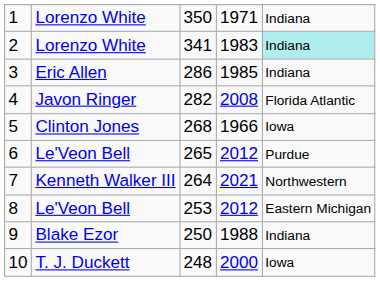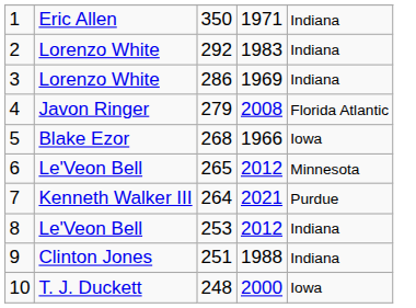1 | column 2: Lorenzo White -> Eric Allen
2 | column 3: 341 -> 292
2 | column 5: paleturquoise background -> no background
3 | column 2: Eric Allen -> Lorenzo White
3 | column 4: 1985 -> 1969
4 | column 3: 282 -> 279
5 | column 2: Clinton Jones -> Blake Ezor
6 | column 5: Purdue -> Minnesota
7 | column 5: Northwestern -> Purdue
8 | column 5: Eastern Michigan -> Indiana
9 | column 2: Blake Ezor -> Clinton Jones
9 | column 3: 250 -> 251
